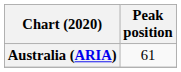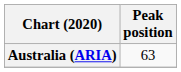Australia (ARIA) | Peak position: 61 -> 63
